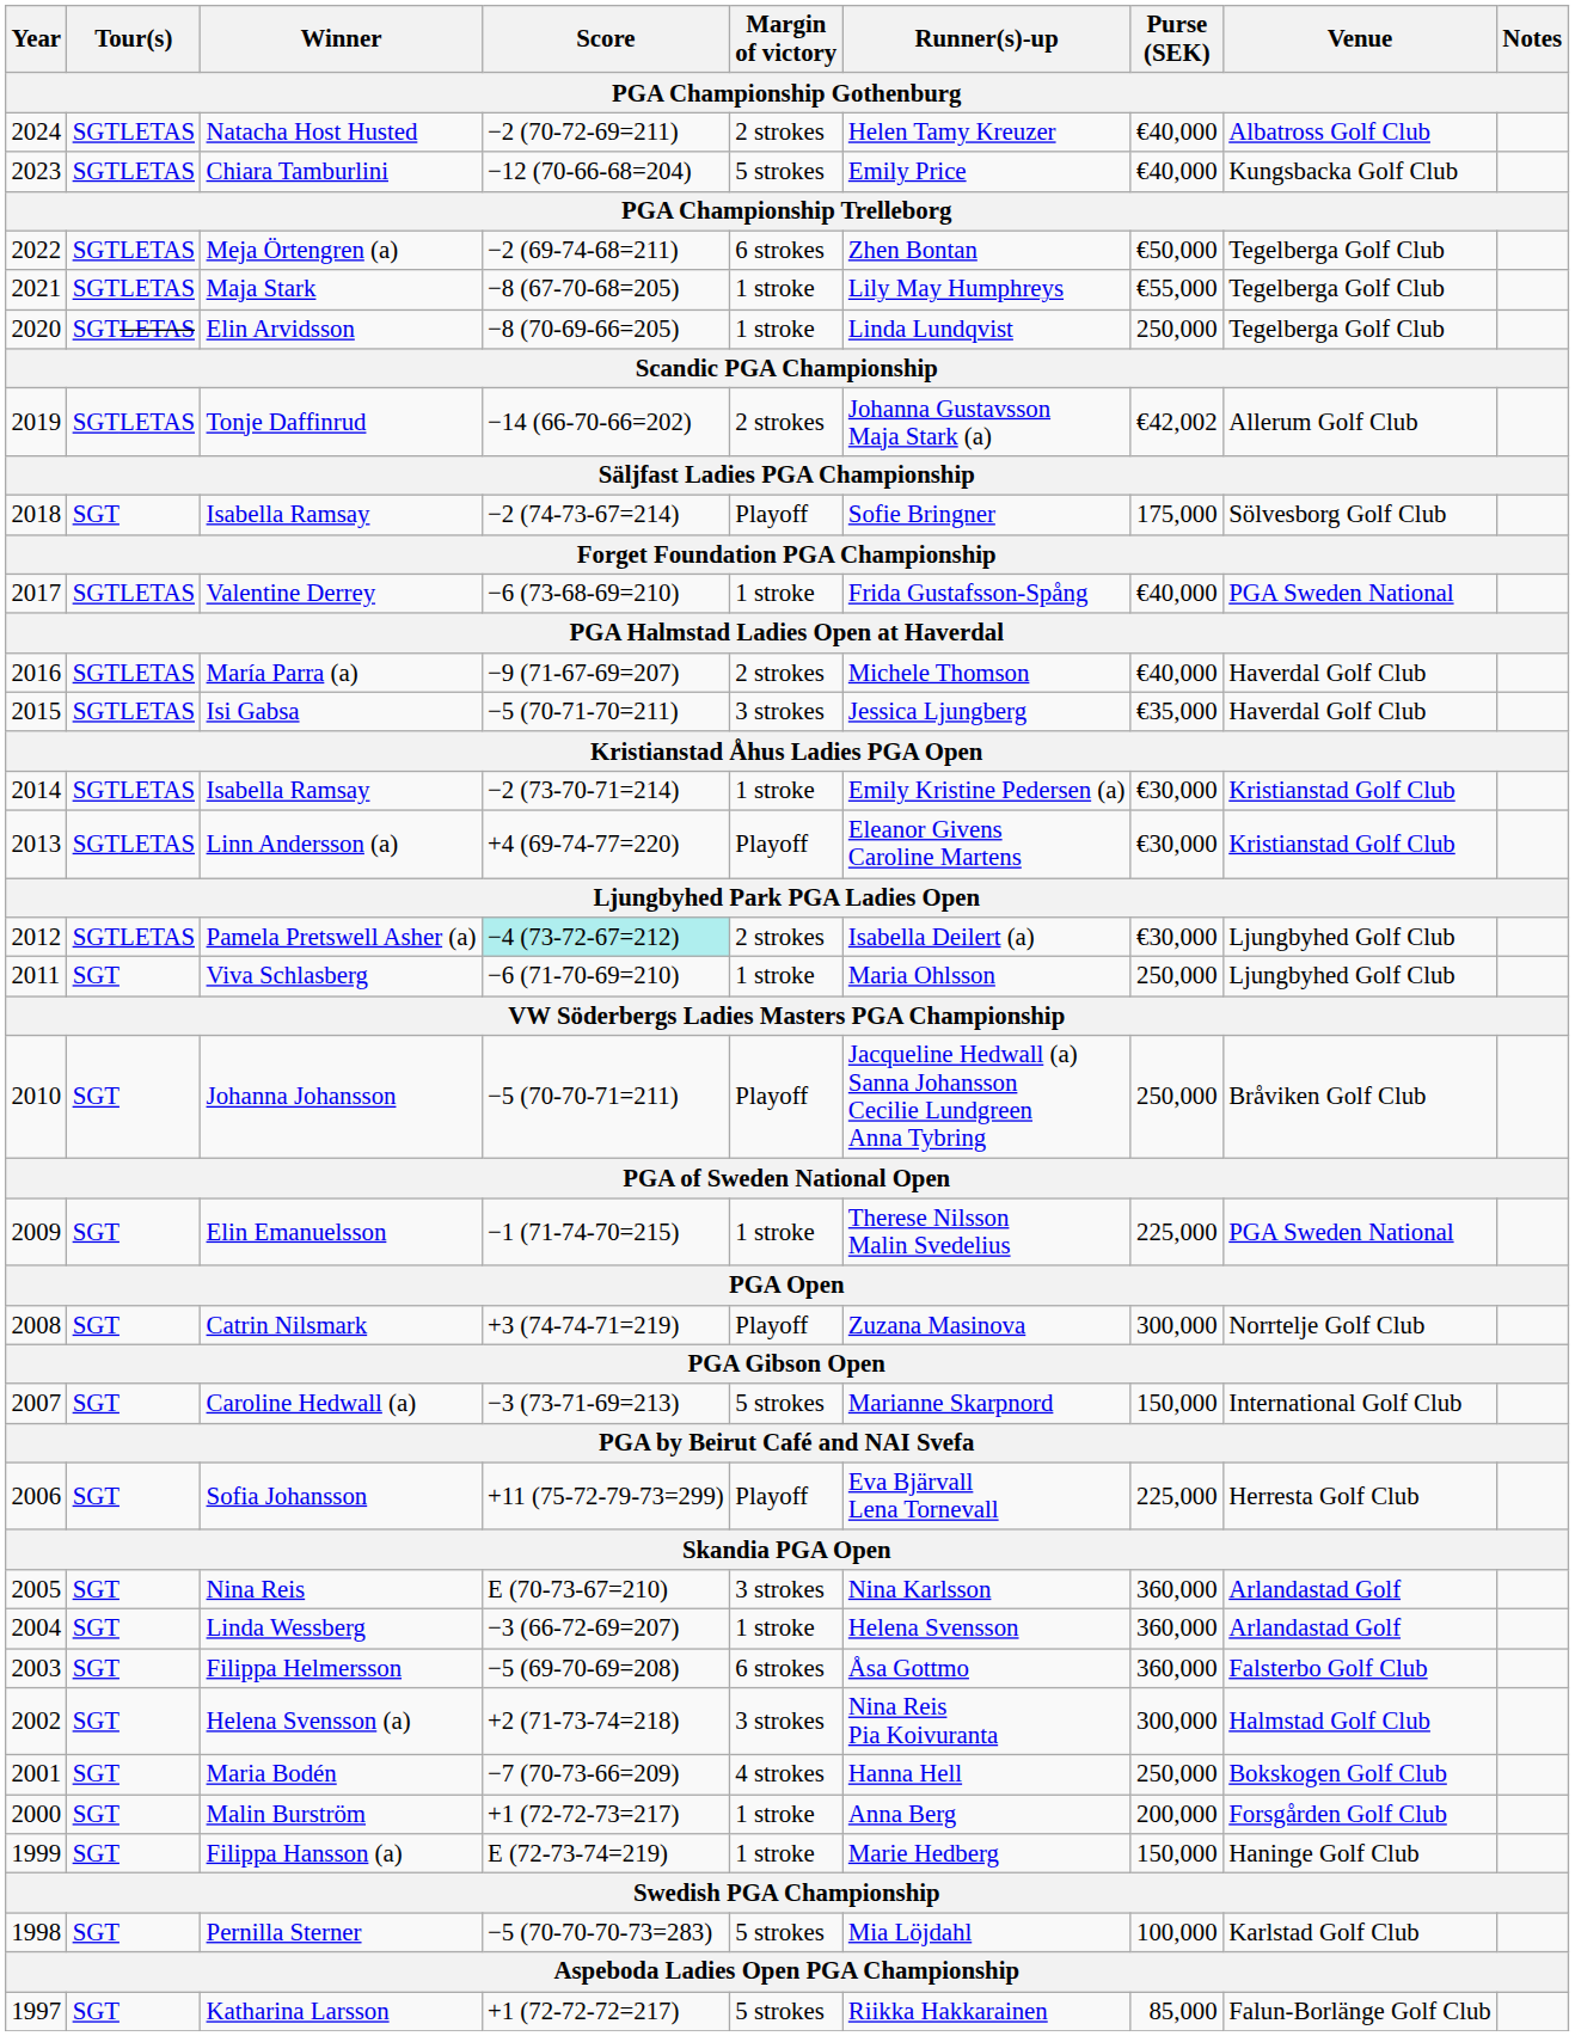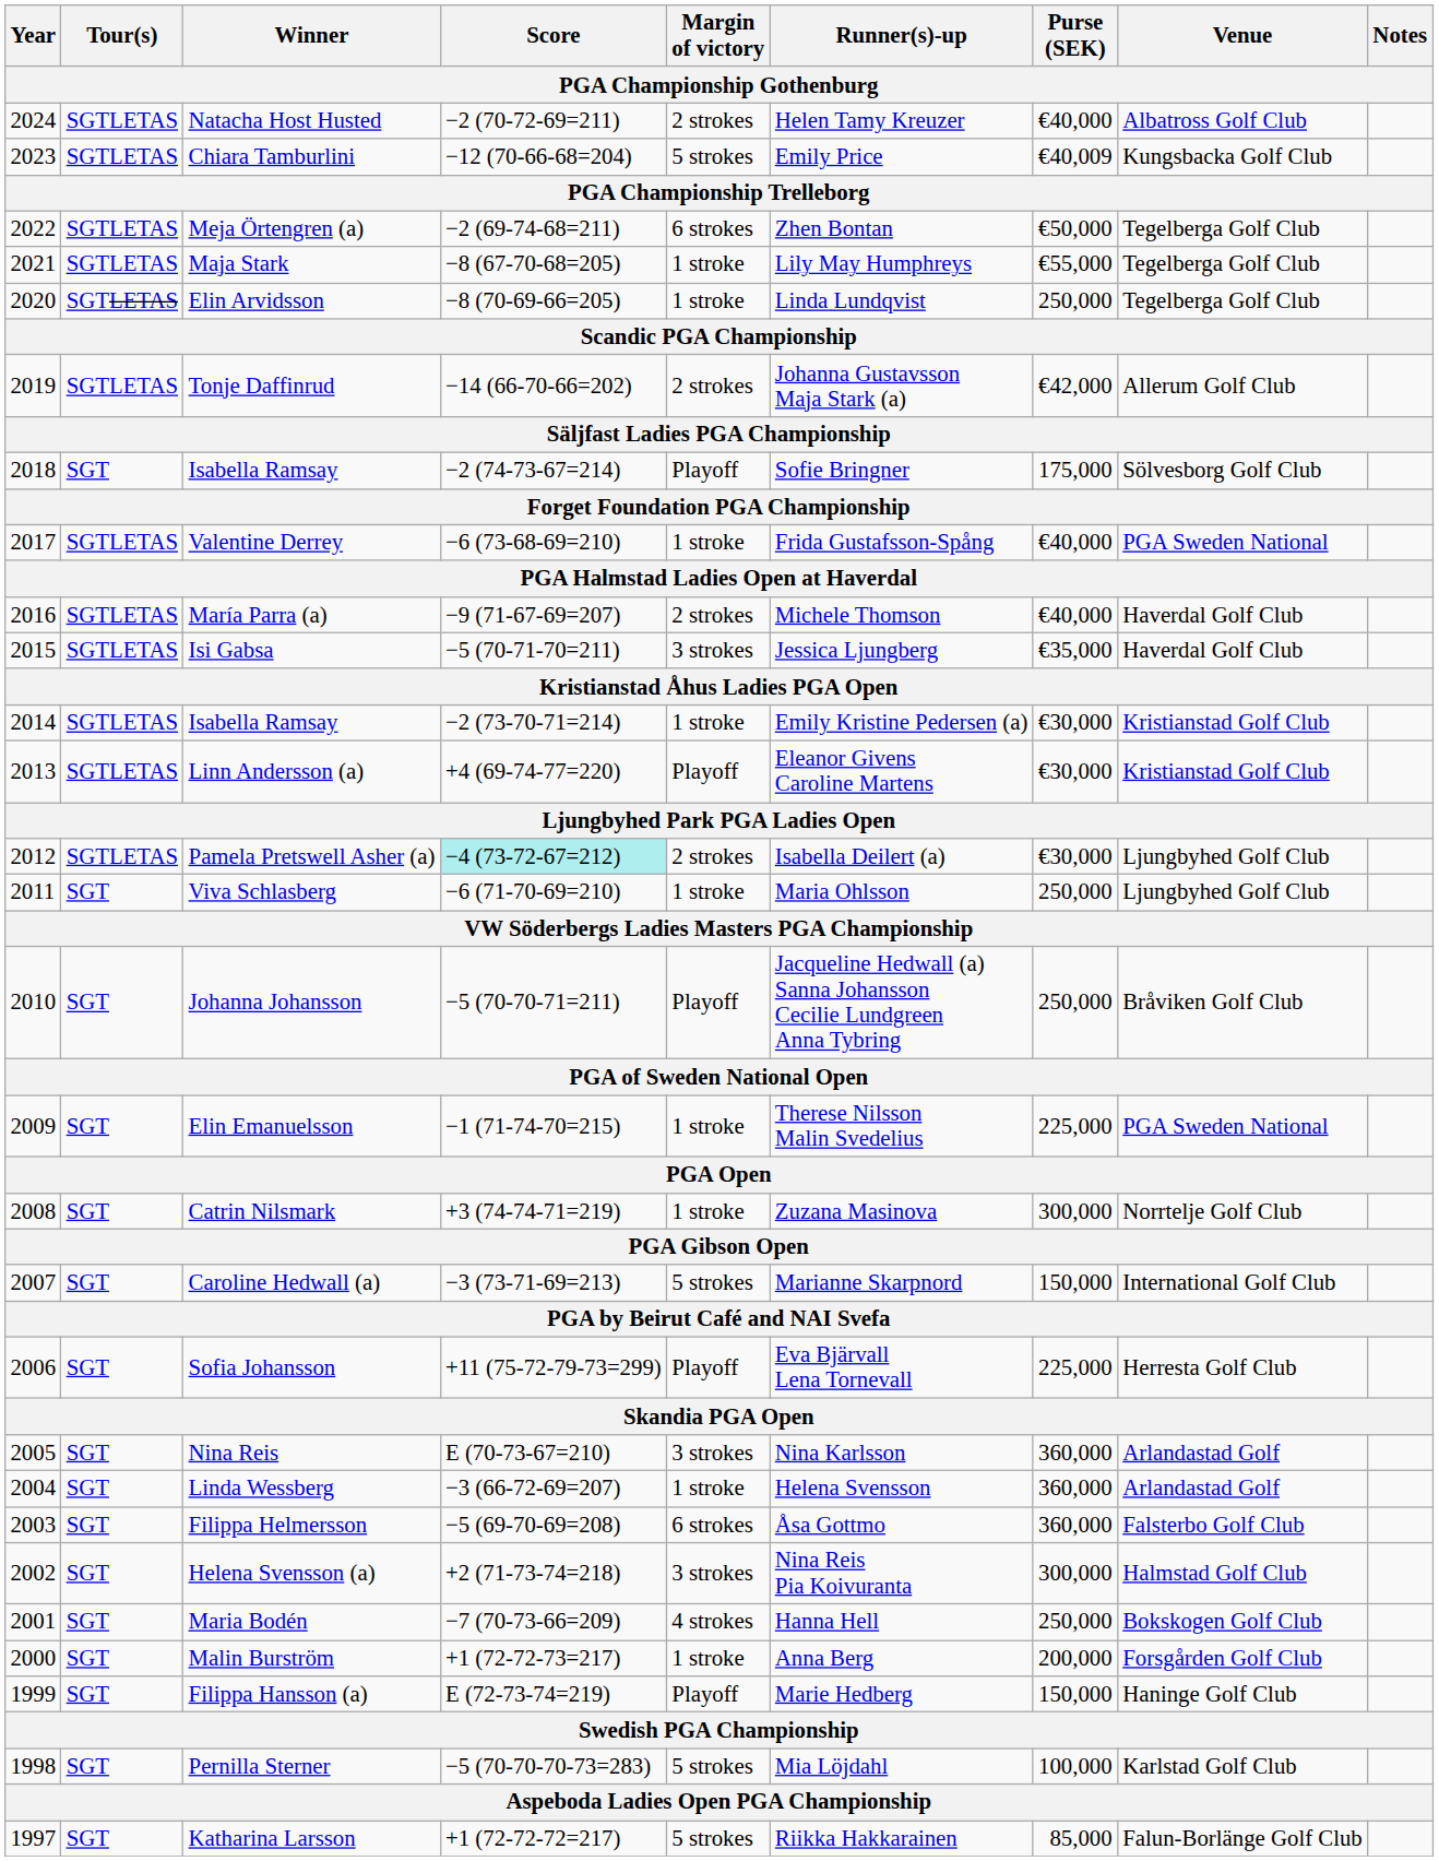Chiara Tamburlini | Purse (SEK): €40,000 -> €40,009
Tonje Daffinrud | Purse (SEK): €42,002 -> €42,000
Catrin Nilsmark | Margin of victory: Playoff -> 1 stroke
Filippa Hansson (a) | Margin of victory: 1 stroke -> Playoff
